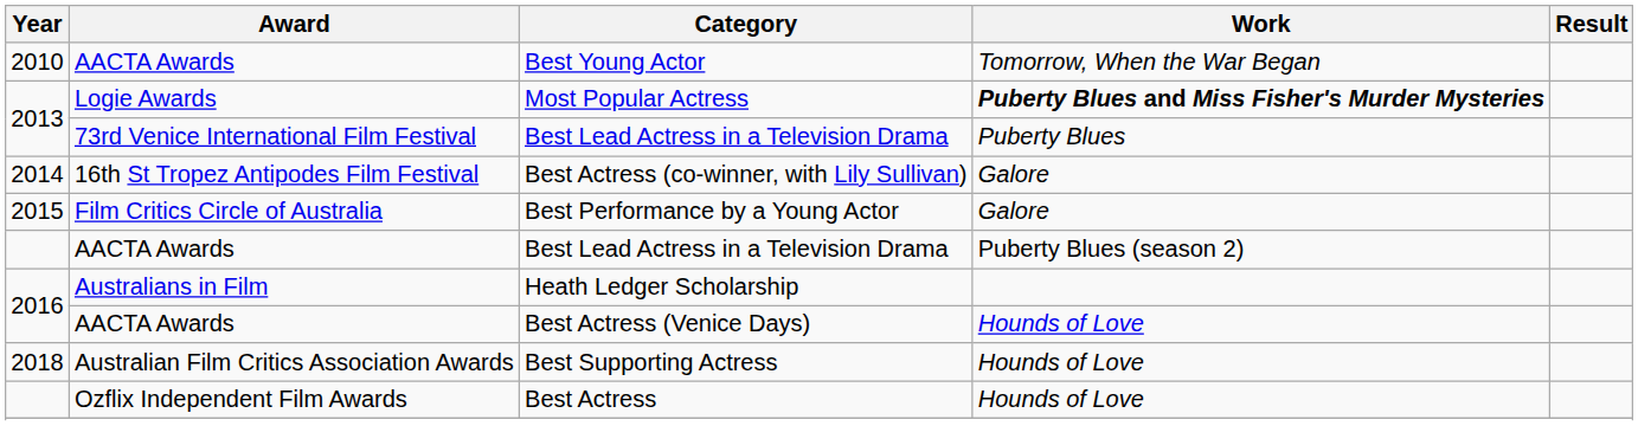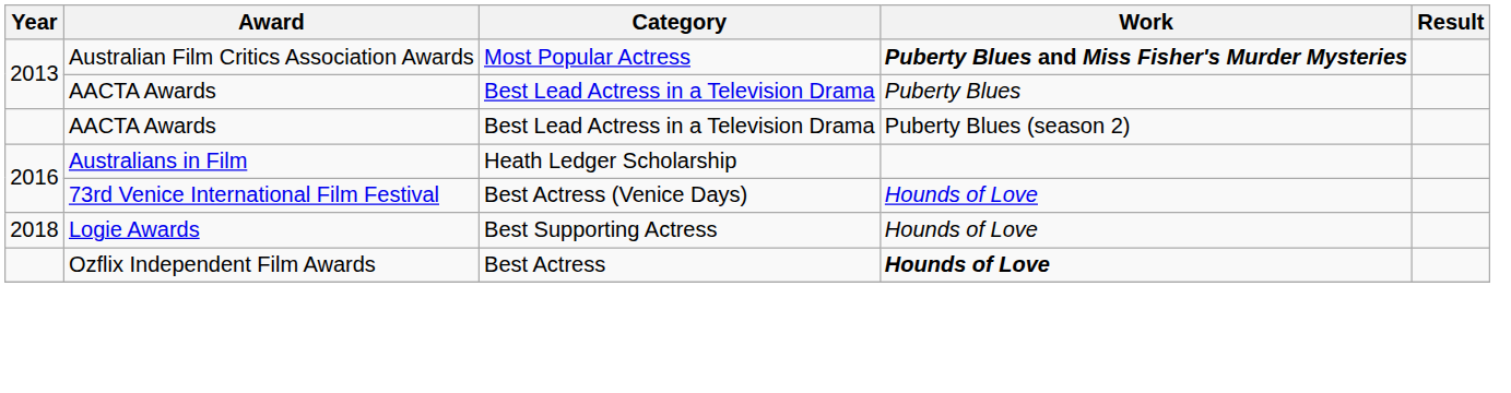- row: 2010 | AACTA Awards | Best Young Actor | Tomorrow, When the War Began
Most Popular Actress | Award: Logie Awards -> Australian Film Critics Association Awards
2013 / Best Lead Actress in a Television Drama | Award: 73rd Venice International Film Festival -> AACTA Awards
- row: 2014 | 16th St Tropez Antipodes Film Festival | Best Actress (co-winner, with Lily Sullivan) | Galore
- row: 2015 | Film Critics Circle of Australia | Best Performance by a Young Actor | Galore
Best Actress (Venice Days) | Award: AACTA Awards -> 73rd Venice International Film Festival
Best Supporting Actress | Award: Australian Film Critics Association Awards -> Logie Awards
Best Actress | Work: normal -> bold
